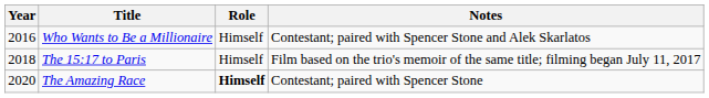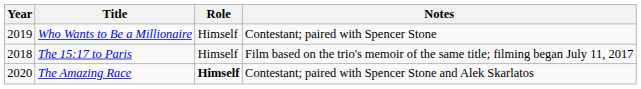Who Wants to Be a Millionaire | Year: 2016 -> 2019
Who Wants to Be a Millionaire | Notes: Contestant; paired with Spencer Stone and Alek Skarlatos -> Contestant; paired with Spencer Stone
The Amazing Race | Notes: Contestant; paired with Spencer Stone -> Contestant; paired with Spencer Stone and Alek Skarlatos
